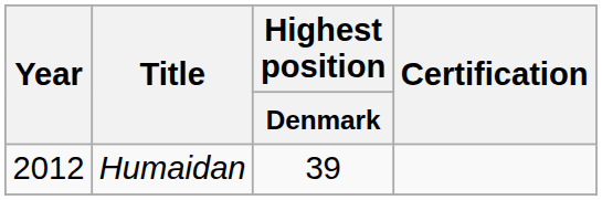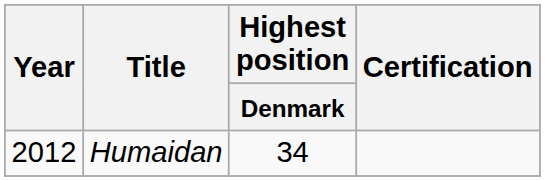Humaidan | Highest position / Denmark: 39 -> 34
